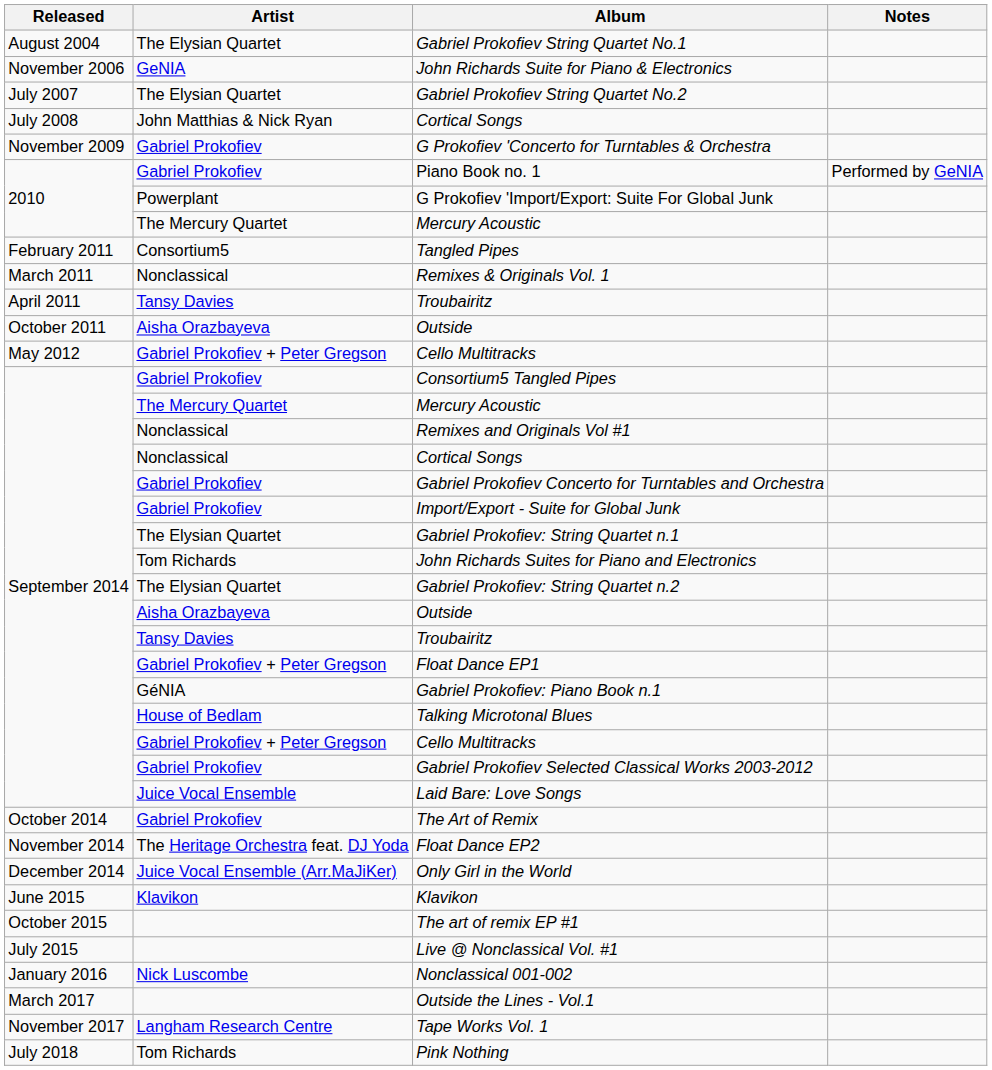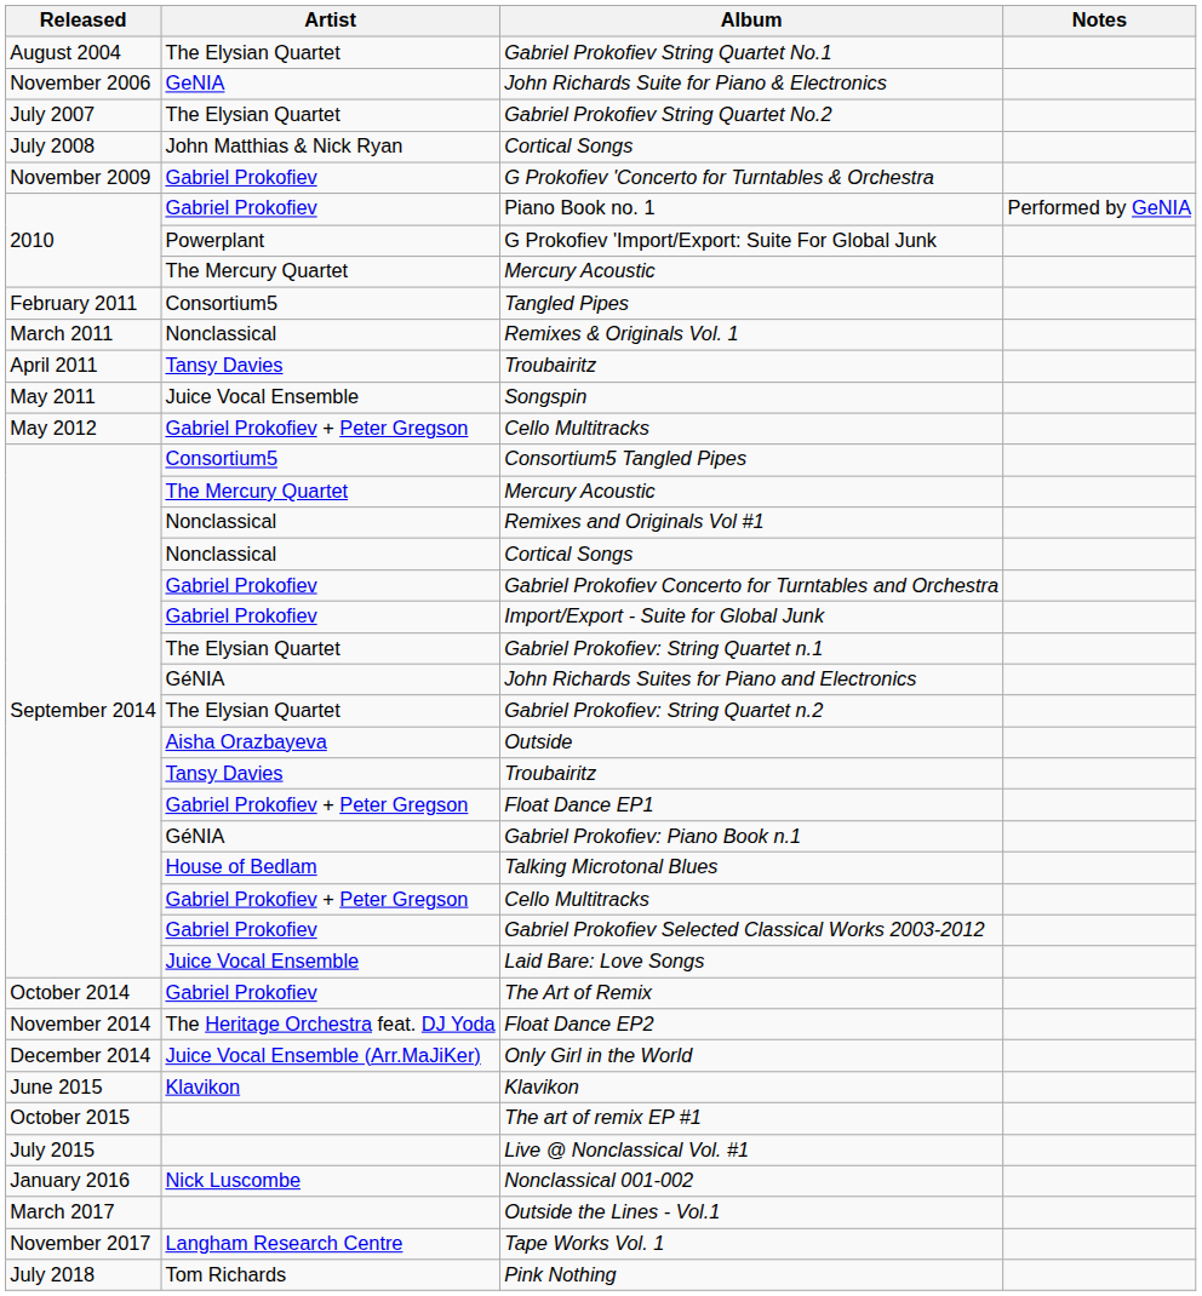+ row: May 2011 | Juice Vocal Ensemble | Songspin
- row: October 2011 | Aisha Orazbayeva | Outside
Consortium5 Tangled Pipes | Artist: Gabriel Prokofiev -> Consortium5
John Richards Suites for Piano and Electronics | Artist: Tom Richards -> GéNIA
